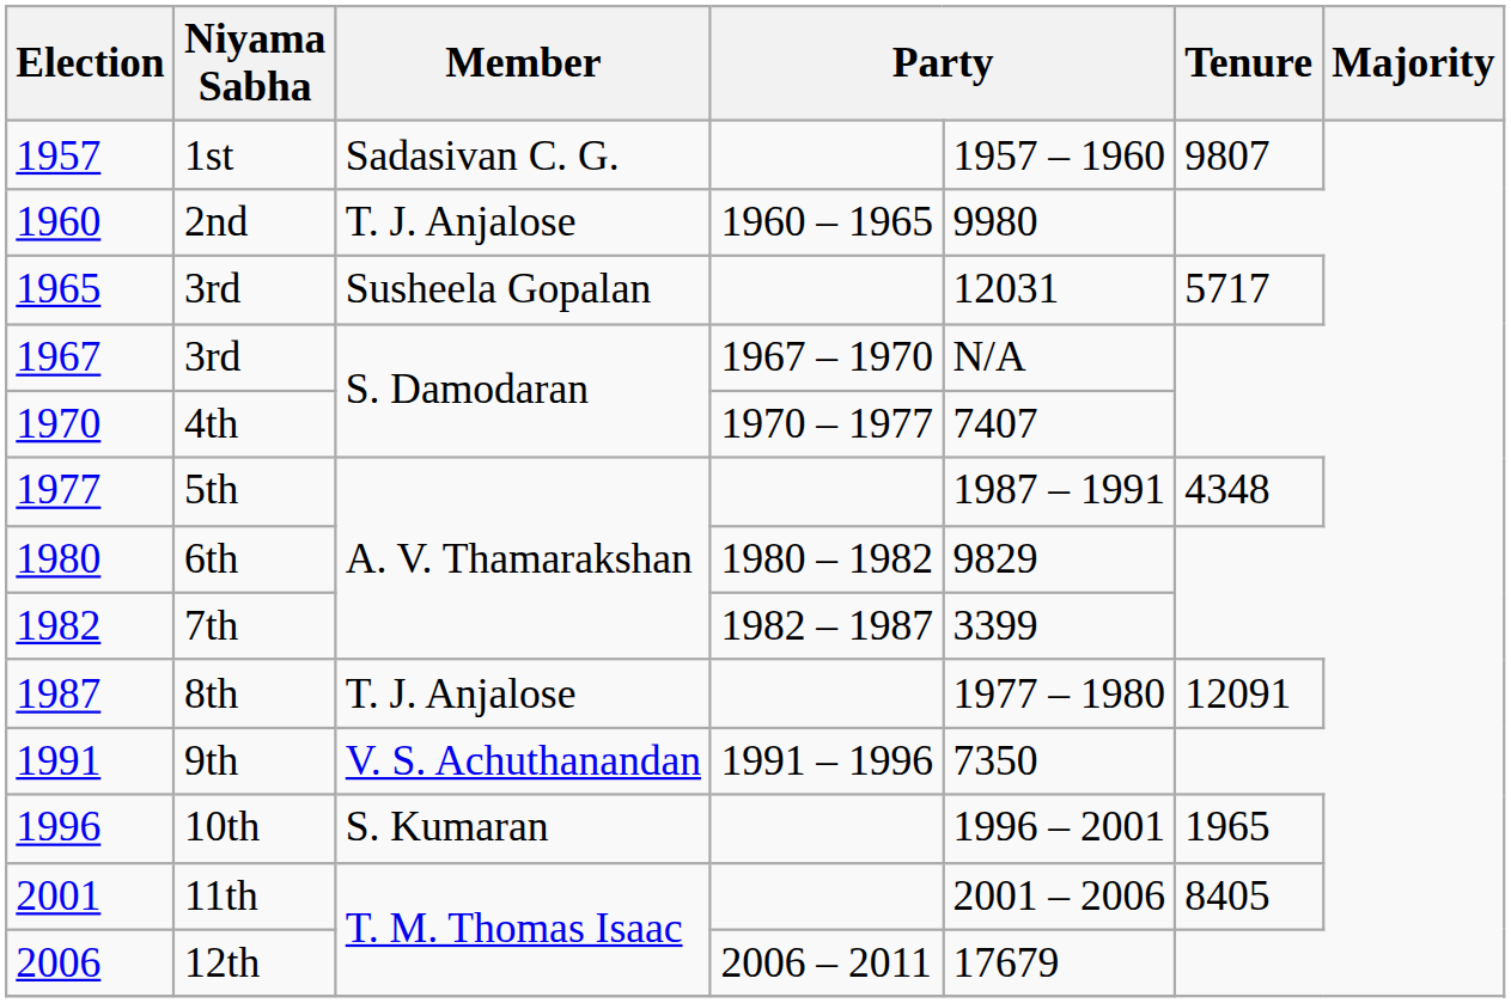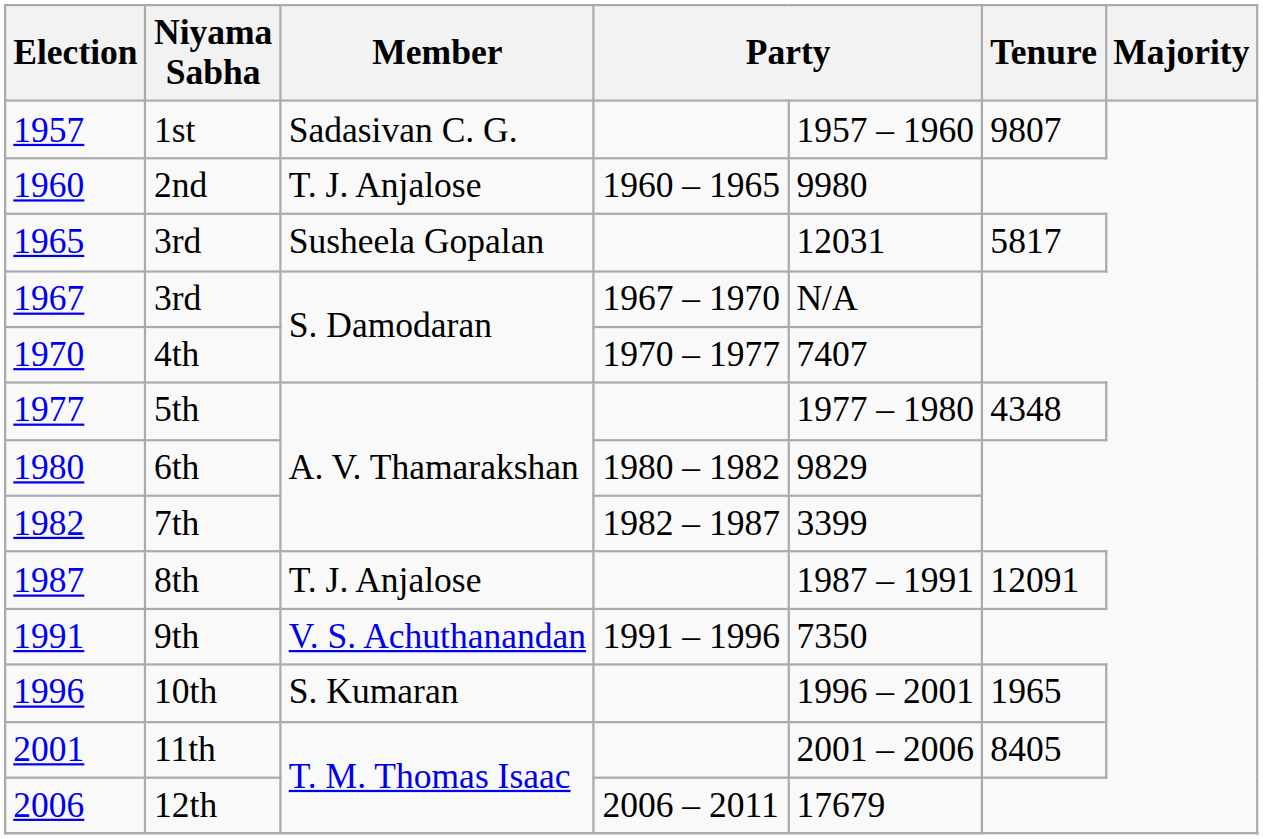1965 / 3rd | Tenure: 5717 -> 5817
5th | column 5: 1987 – 1991 -> 1977 – 1980
8th | column 5: 1977 – 1980 -> 1987 – 1991
